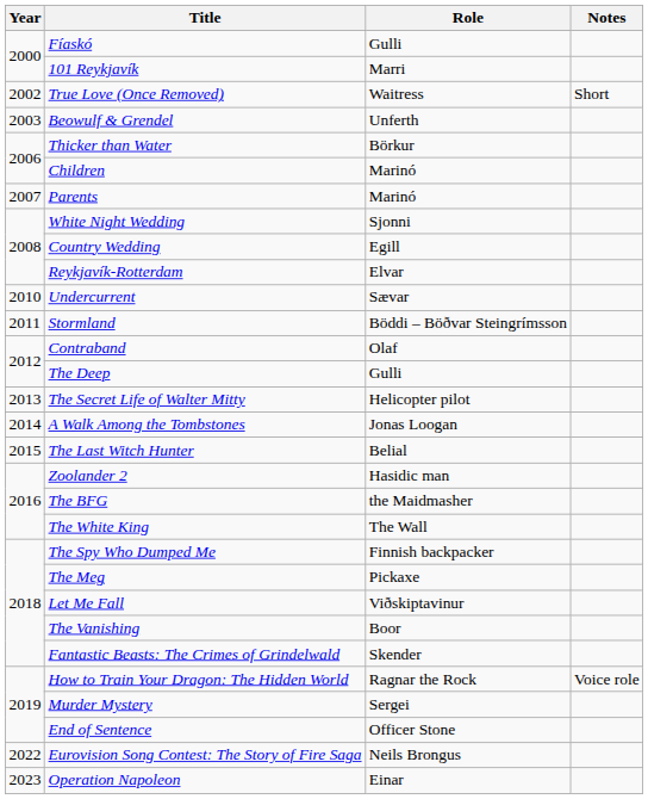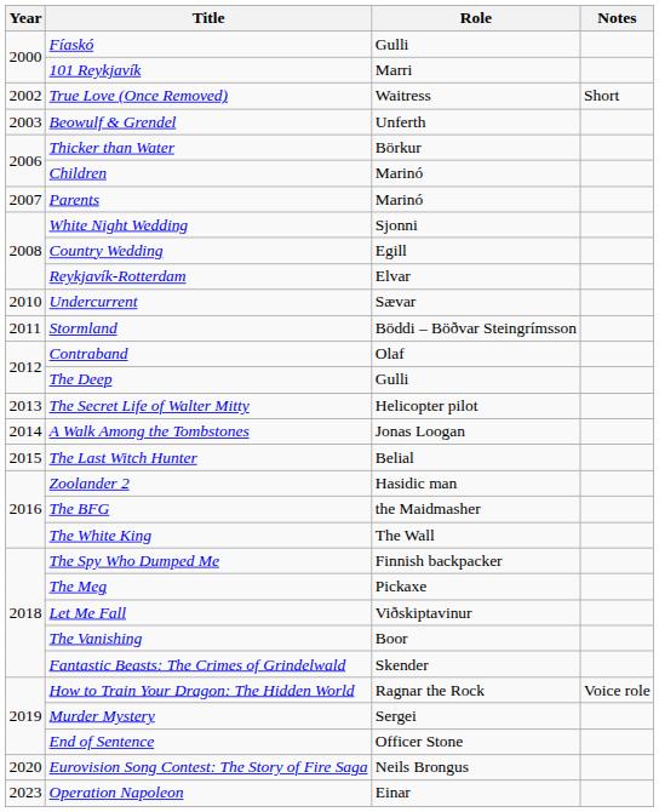Eurovision Song Contest: The Story of Fire Saga | Year: 2022 -> 2020
